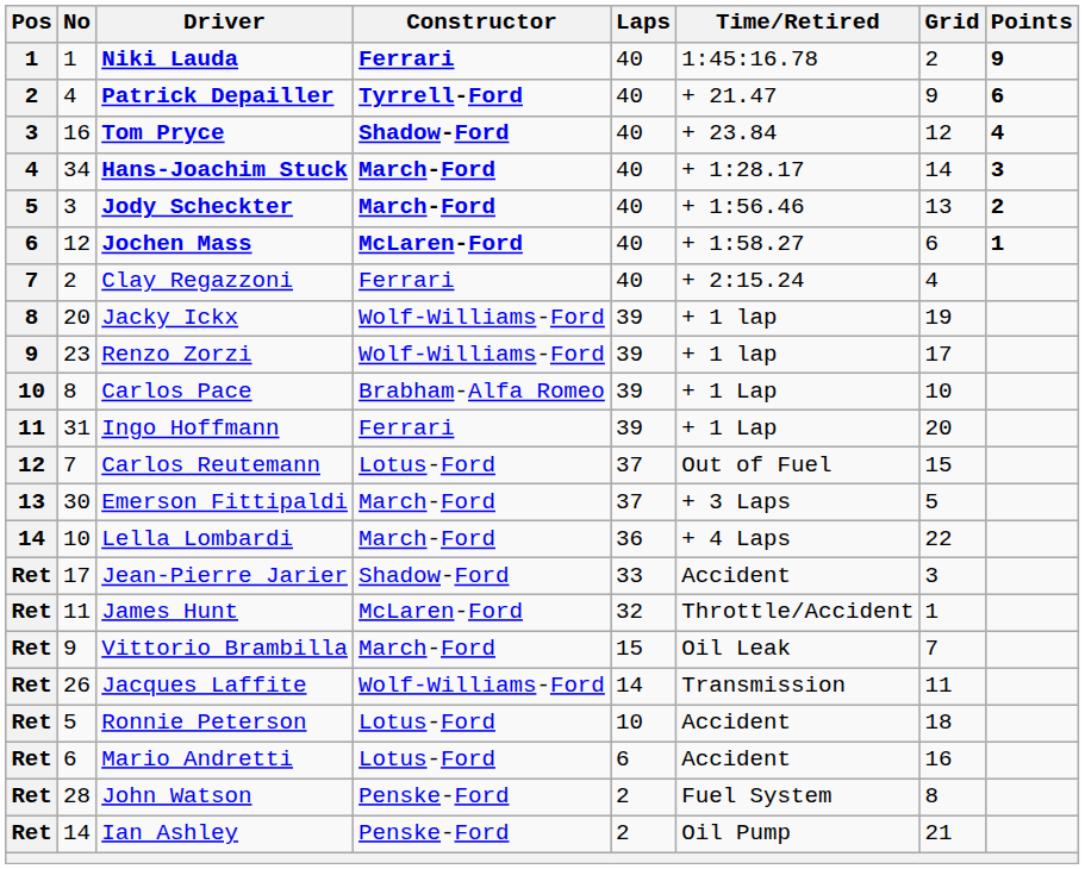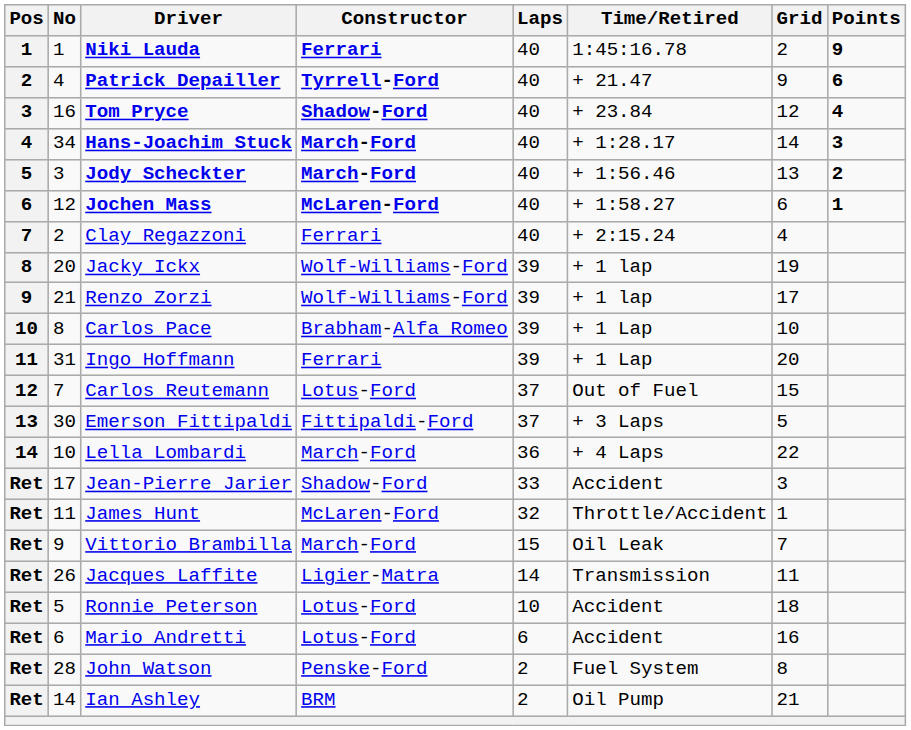Renzo Zorzi | No: 23 -> 21
Emerson Fittipaldi | Constructor: March-Ford -> Fittipaldi-Ford
Jacques Laffite | Constructor: Wolf-Williams-Ford -> Ligier-Matra
Ian Ashley | Constructor: Penske-Ford -> BRM
